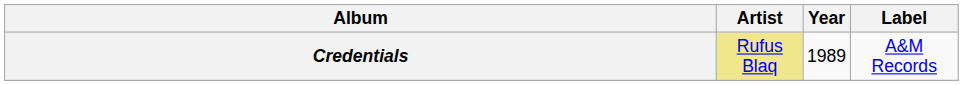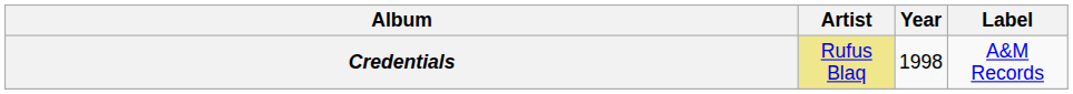Credentials | Year: 1989 -> 1998
